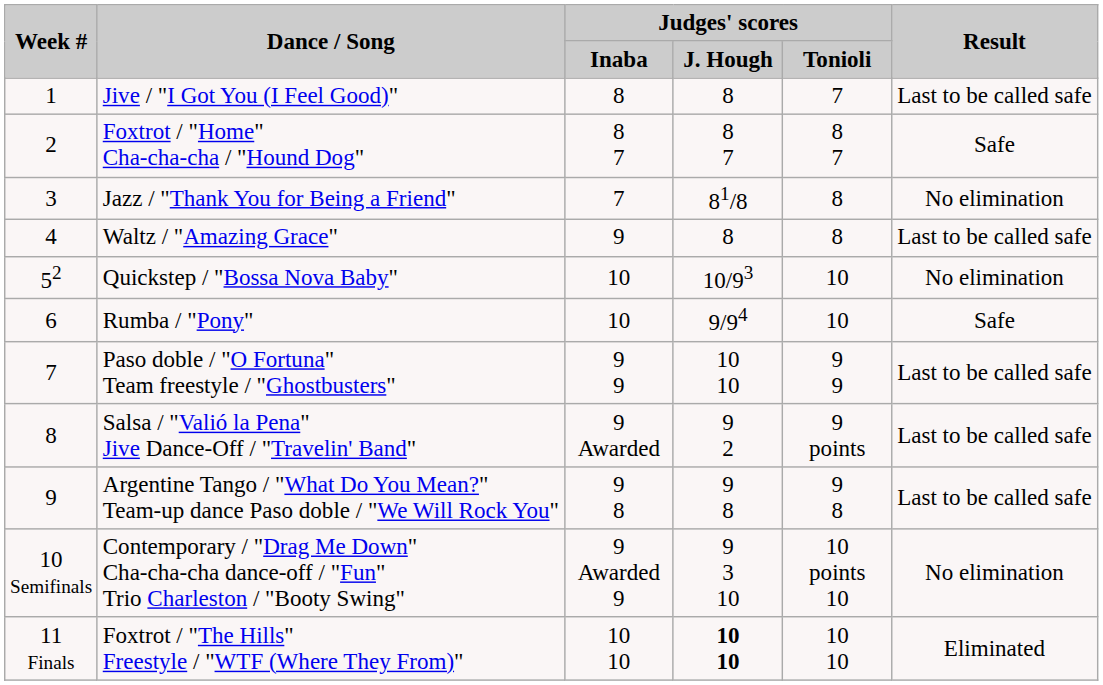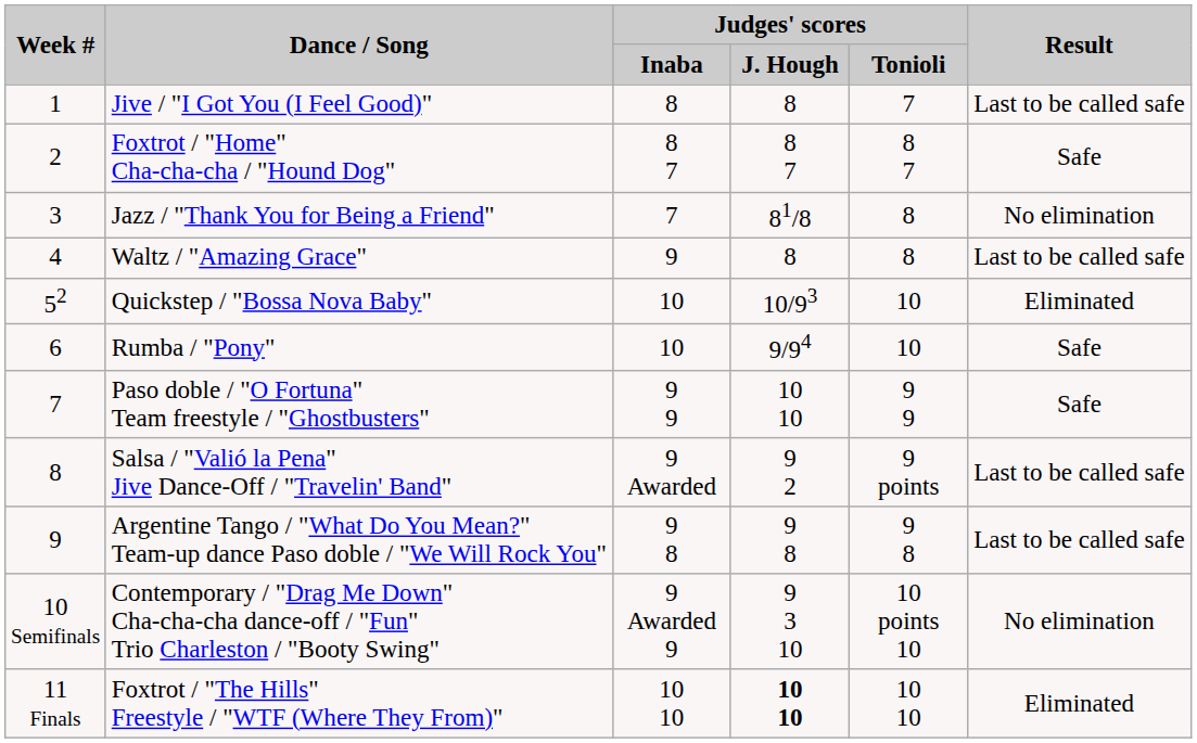Quickstep / "Bossa Nova Baby" | Result: No elimination -> Eliminated
Paso doble / "O Fortuna" Team freestyle / "Ghostbusters" | Result: Last to be called safe -> Safe
